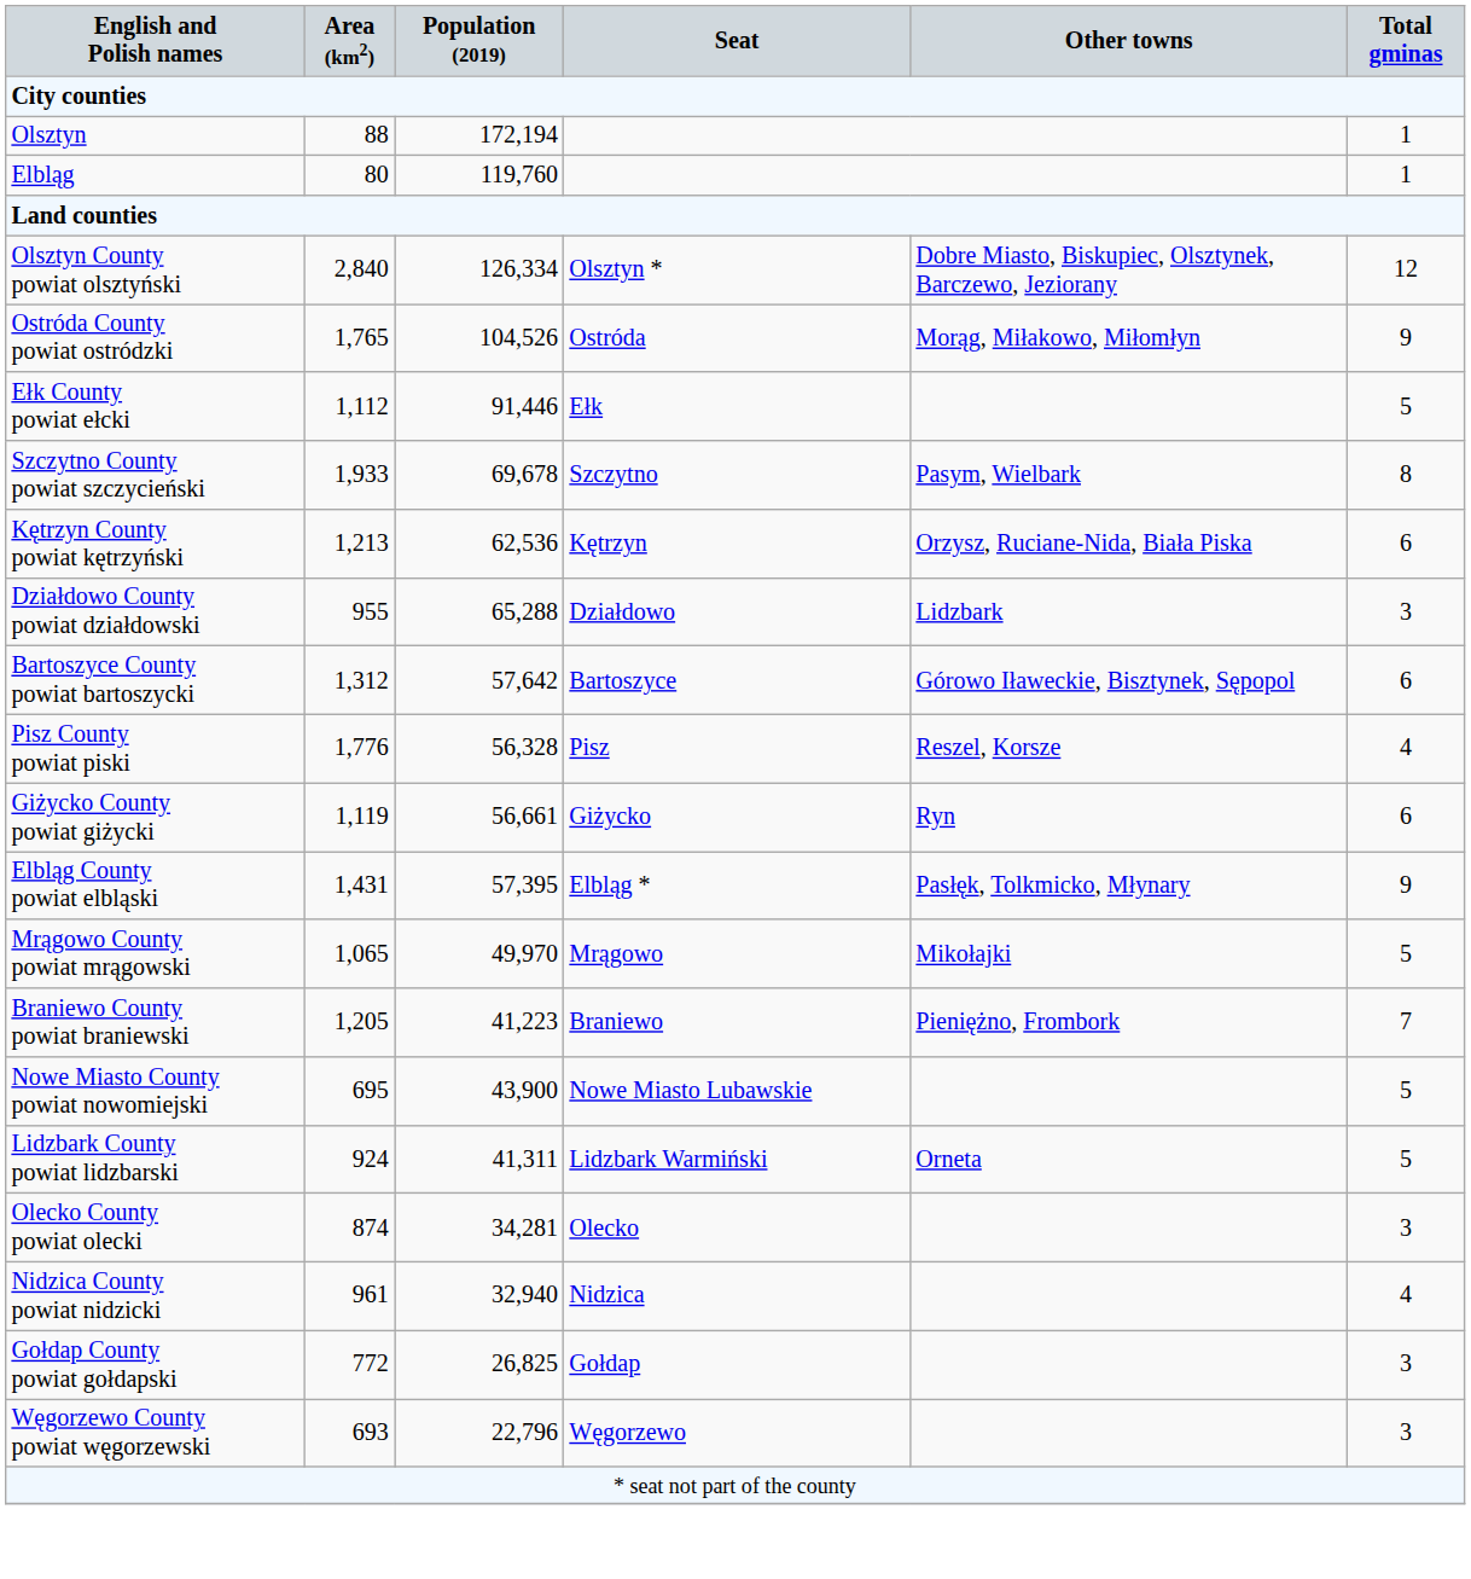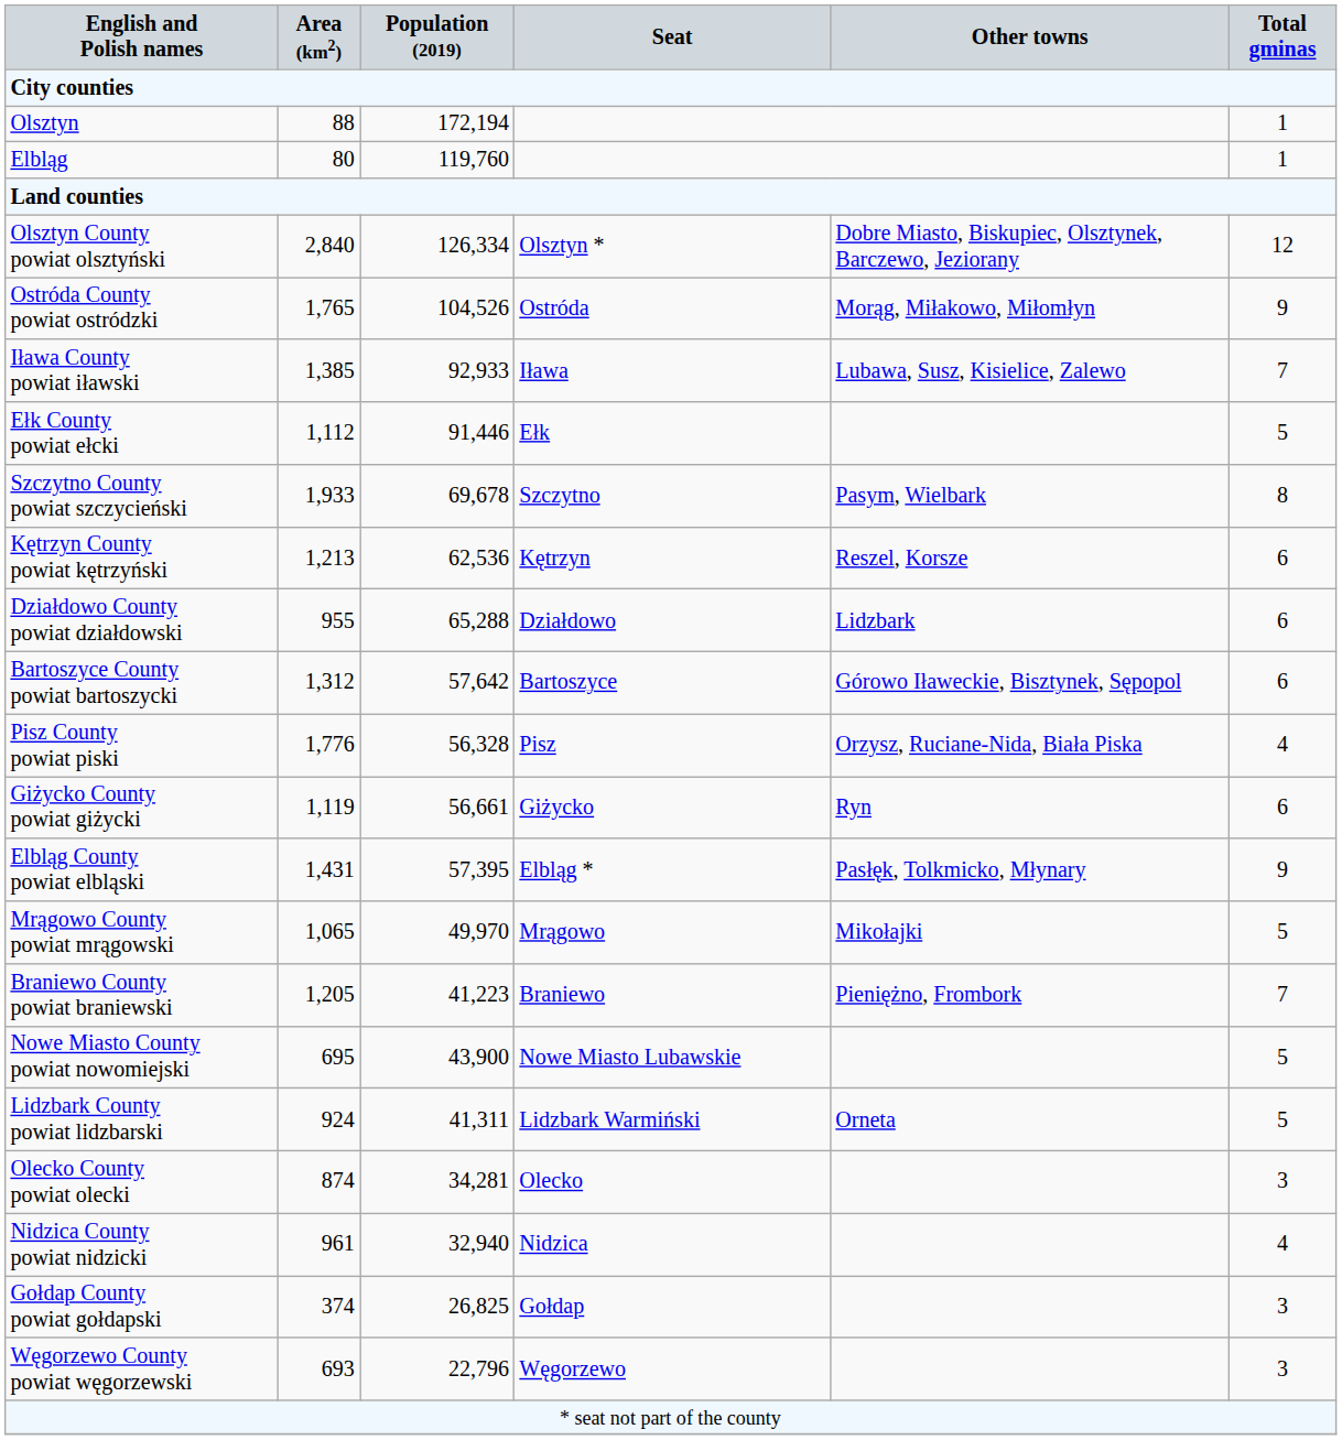+ row: Iława County powiat iławski | 1,385 | 92,933 | Iława | Lubawa, Susz, Kisielice, Zalewo | 7
Kętrzyn County powiat kętrzyński | Other towns: Orzysz, Ruciane-Nida, Biała Piska -> Reszel, Korsze
Działdowo County powiat działdowski | Total gminas: 3 -> 6
Pisz County powiat piski | Other towns: Reszel, Korsze -> Orzysz, Ruciane-Nida, Biała Piska
Gołdap County powiat gołdapski | Area (km2): 772 -> 374
